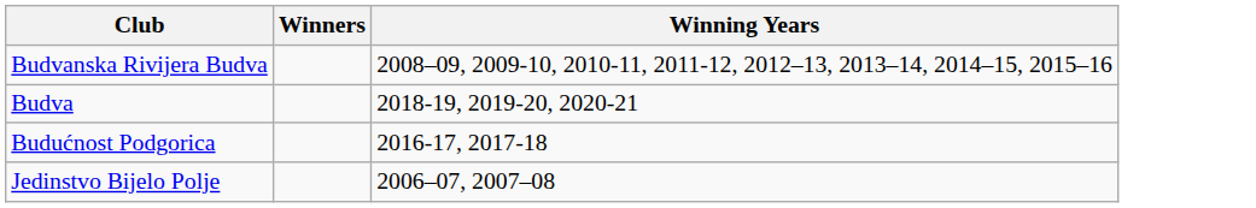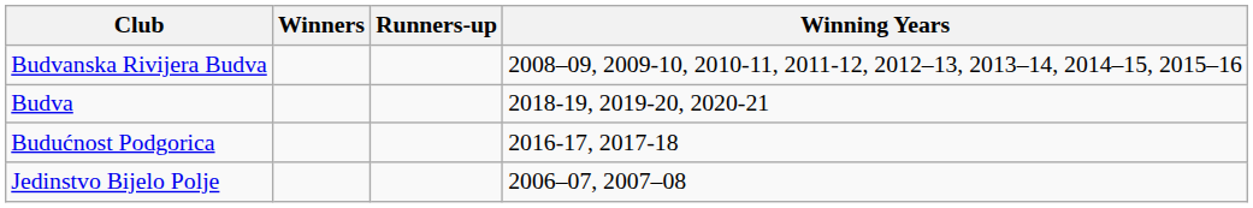+ column: Runners-up
